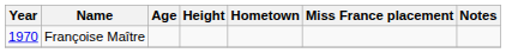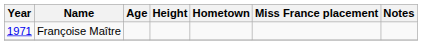Françoise Maître | Year: 1970 -> 1971
